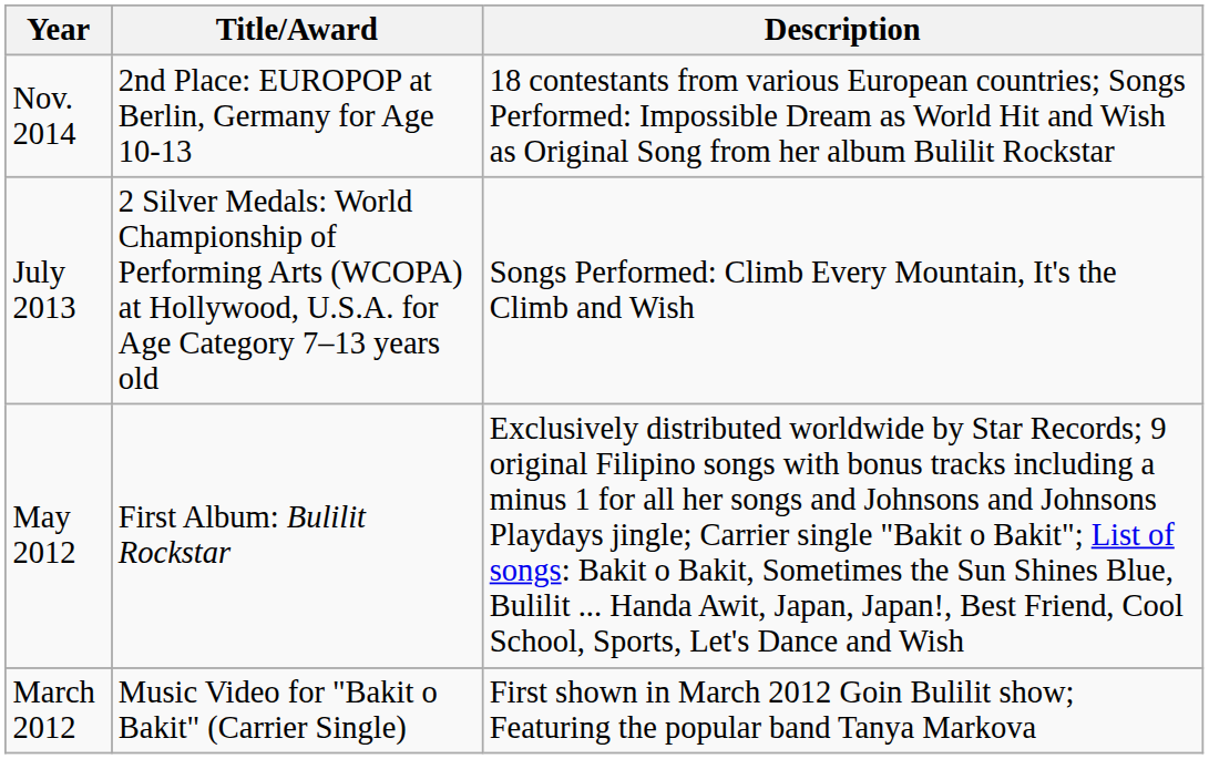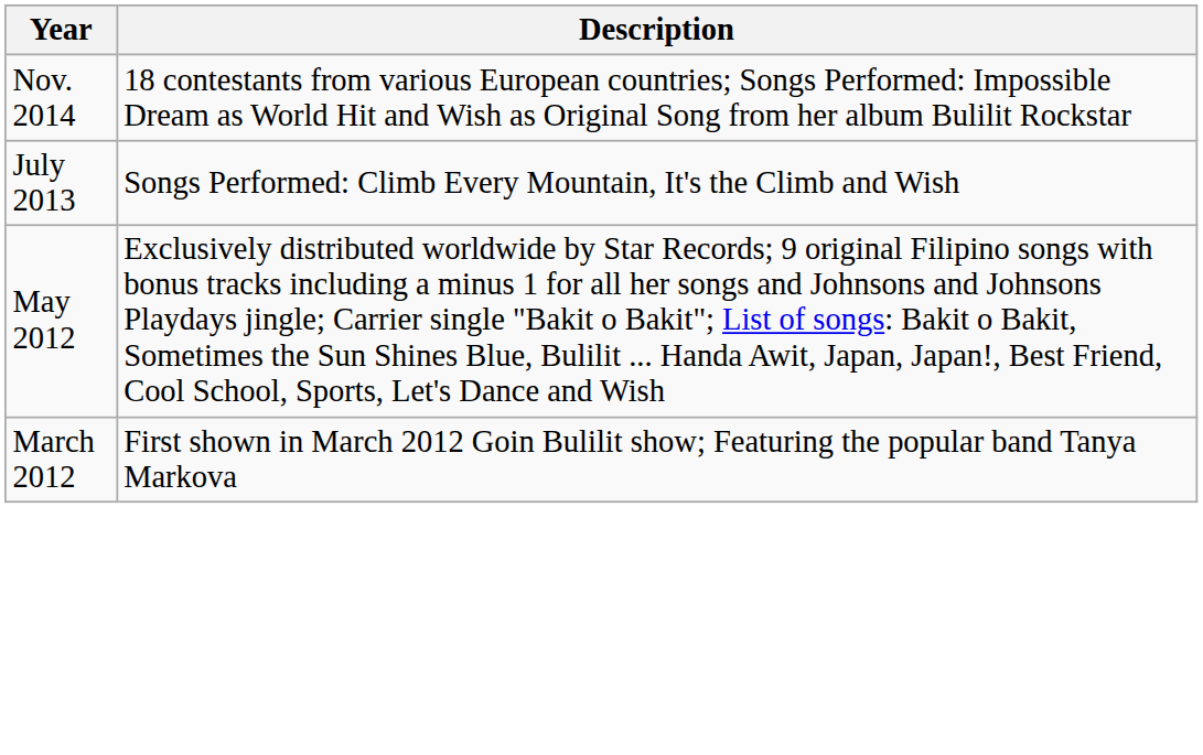- column: Title/Award | 2nd Place: EUROPOP at Berlin, Germany for Age 10-13 | 2 Silver Medals: World Championship of Performing Arts (WCOPA) at Hollywood, U.S.A. for Age Category 7–13 years old | First Album: Bulilit Rockstar | Music Video for "Bakit o Bakit" (Carrier Single)
